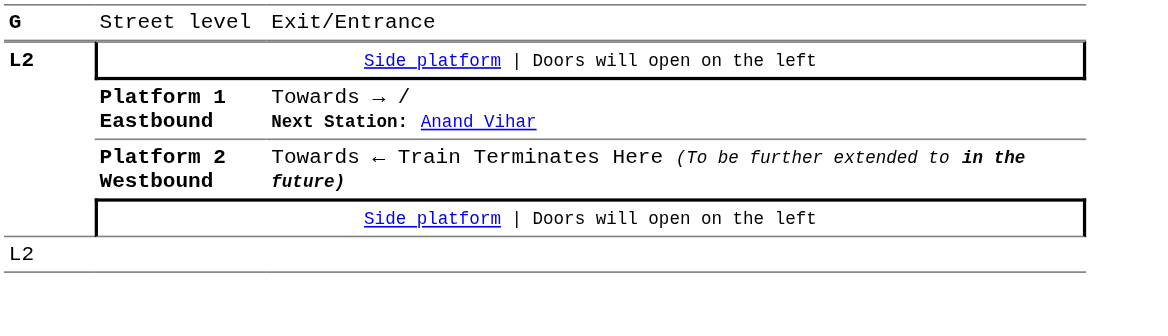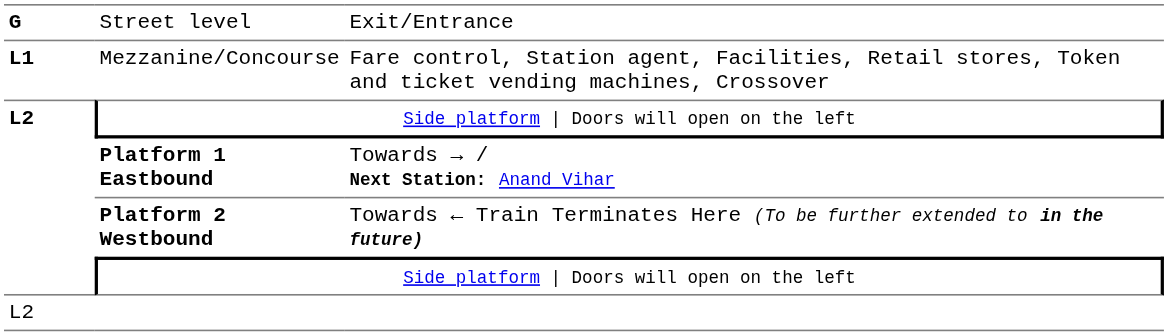+ row: L1 | Mezzanine/Concourse | Fare control, Station agent, Facilities, Retail stores, Token and ticket vending machines, Crossover
